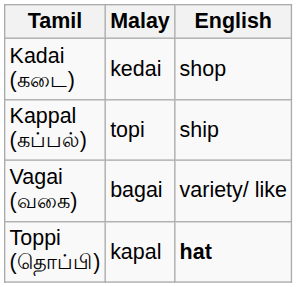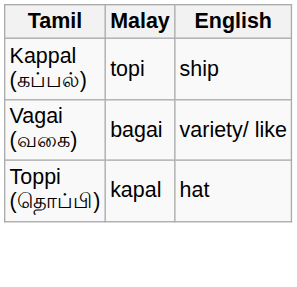- row: Kadai (கடை) | kedai | shop
Toppi (தொப்பி) | English: bold -> normal
